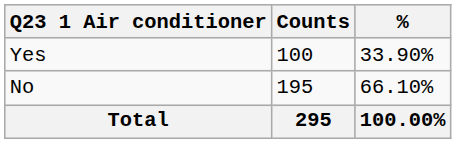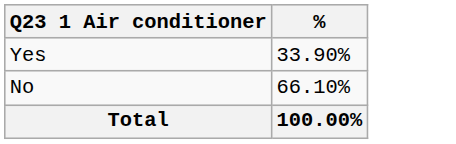- column: Counts | 100 | 195 | 295
